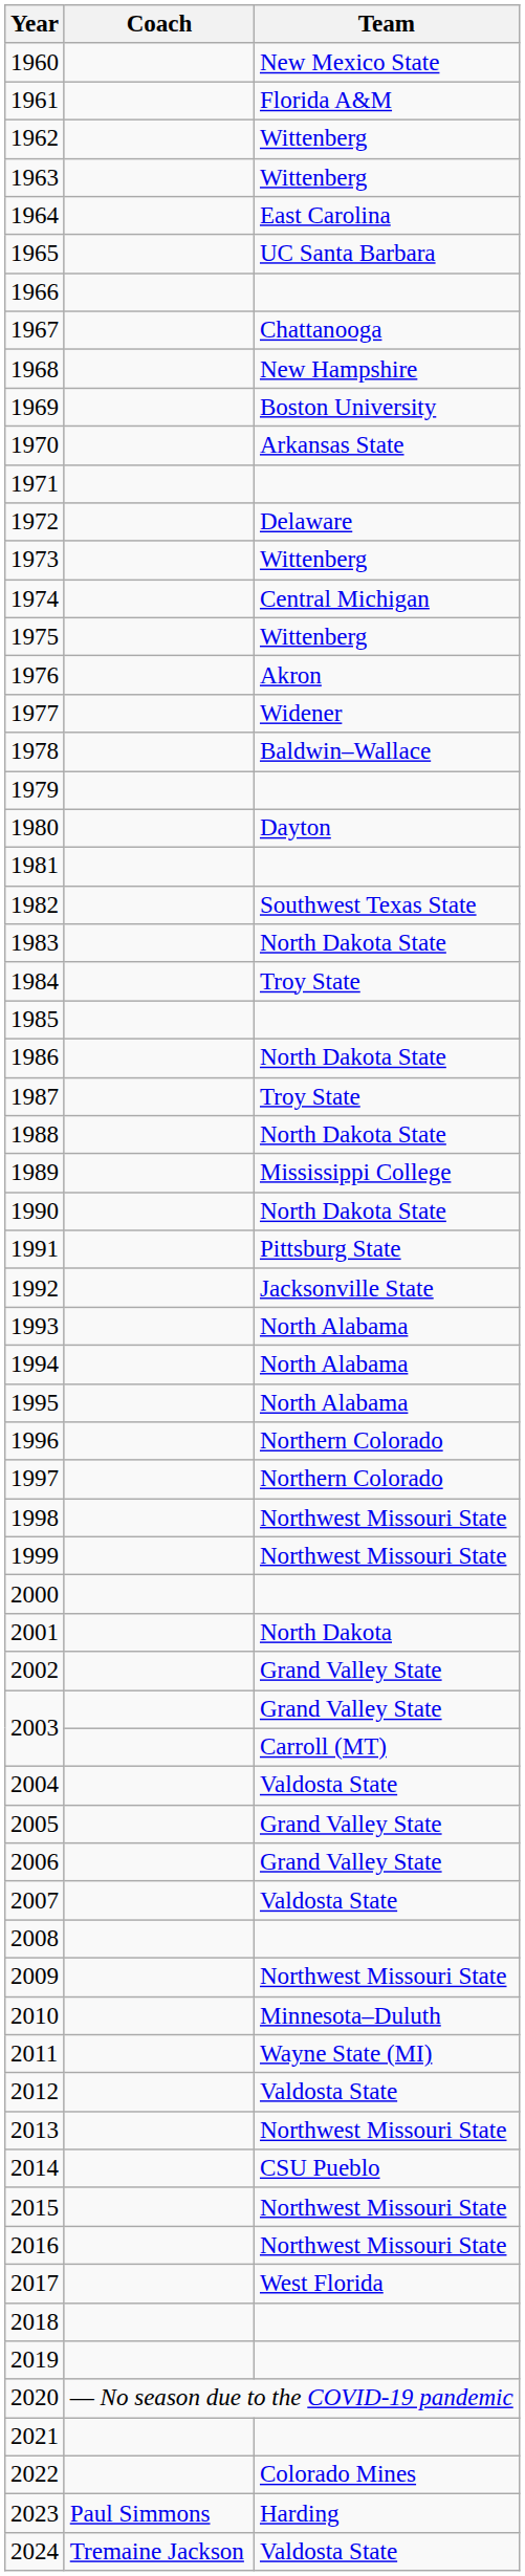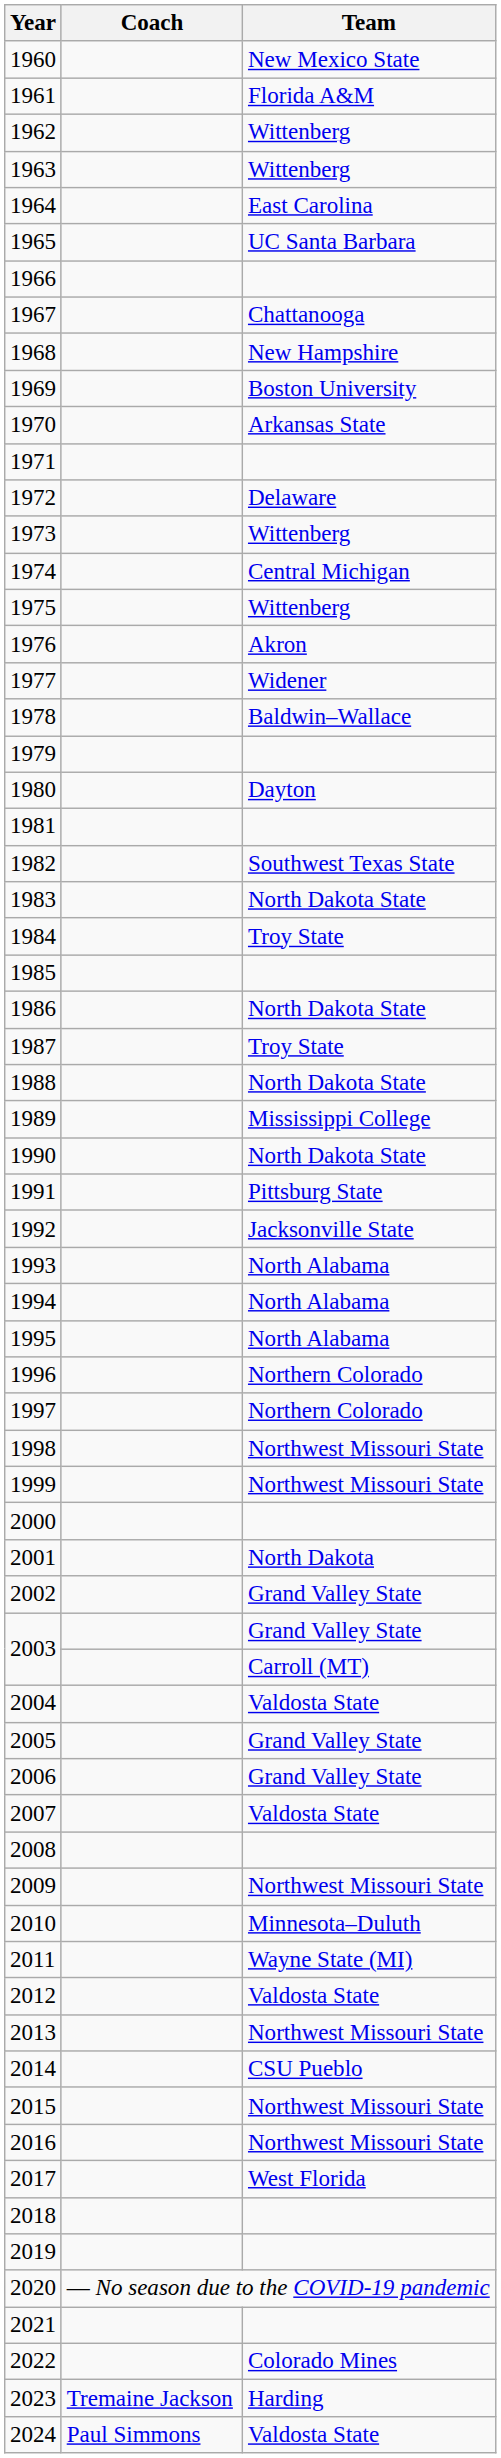2023 | Coach: Paul Simmons -> Tremaine Jackson
2024 | Coach: Tremaine Jackson -> Paul Simmons
